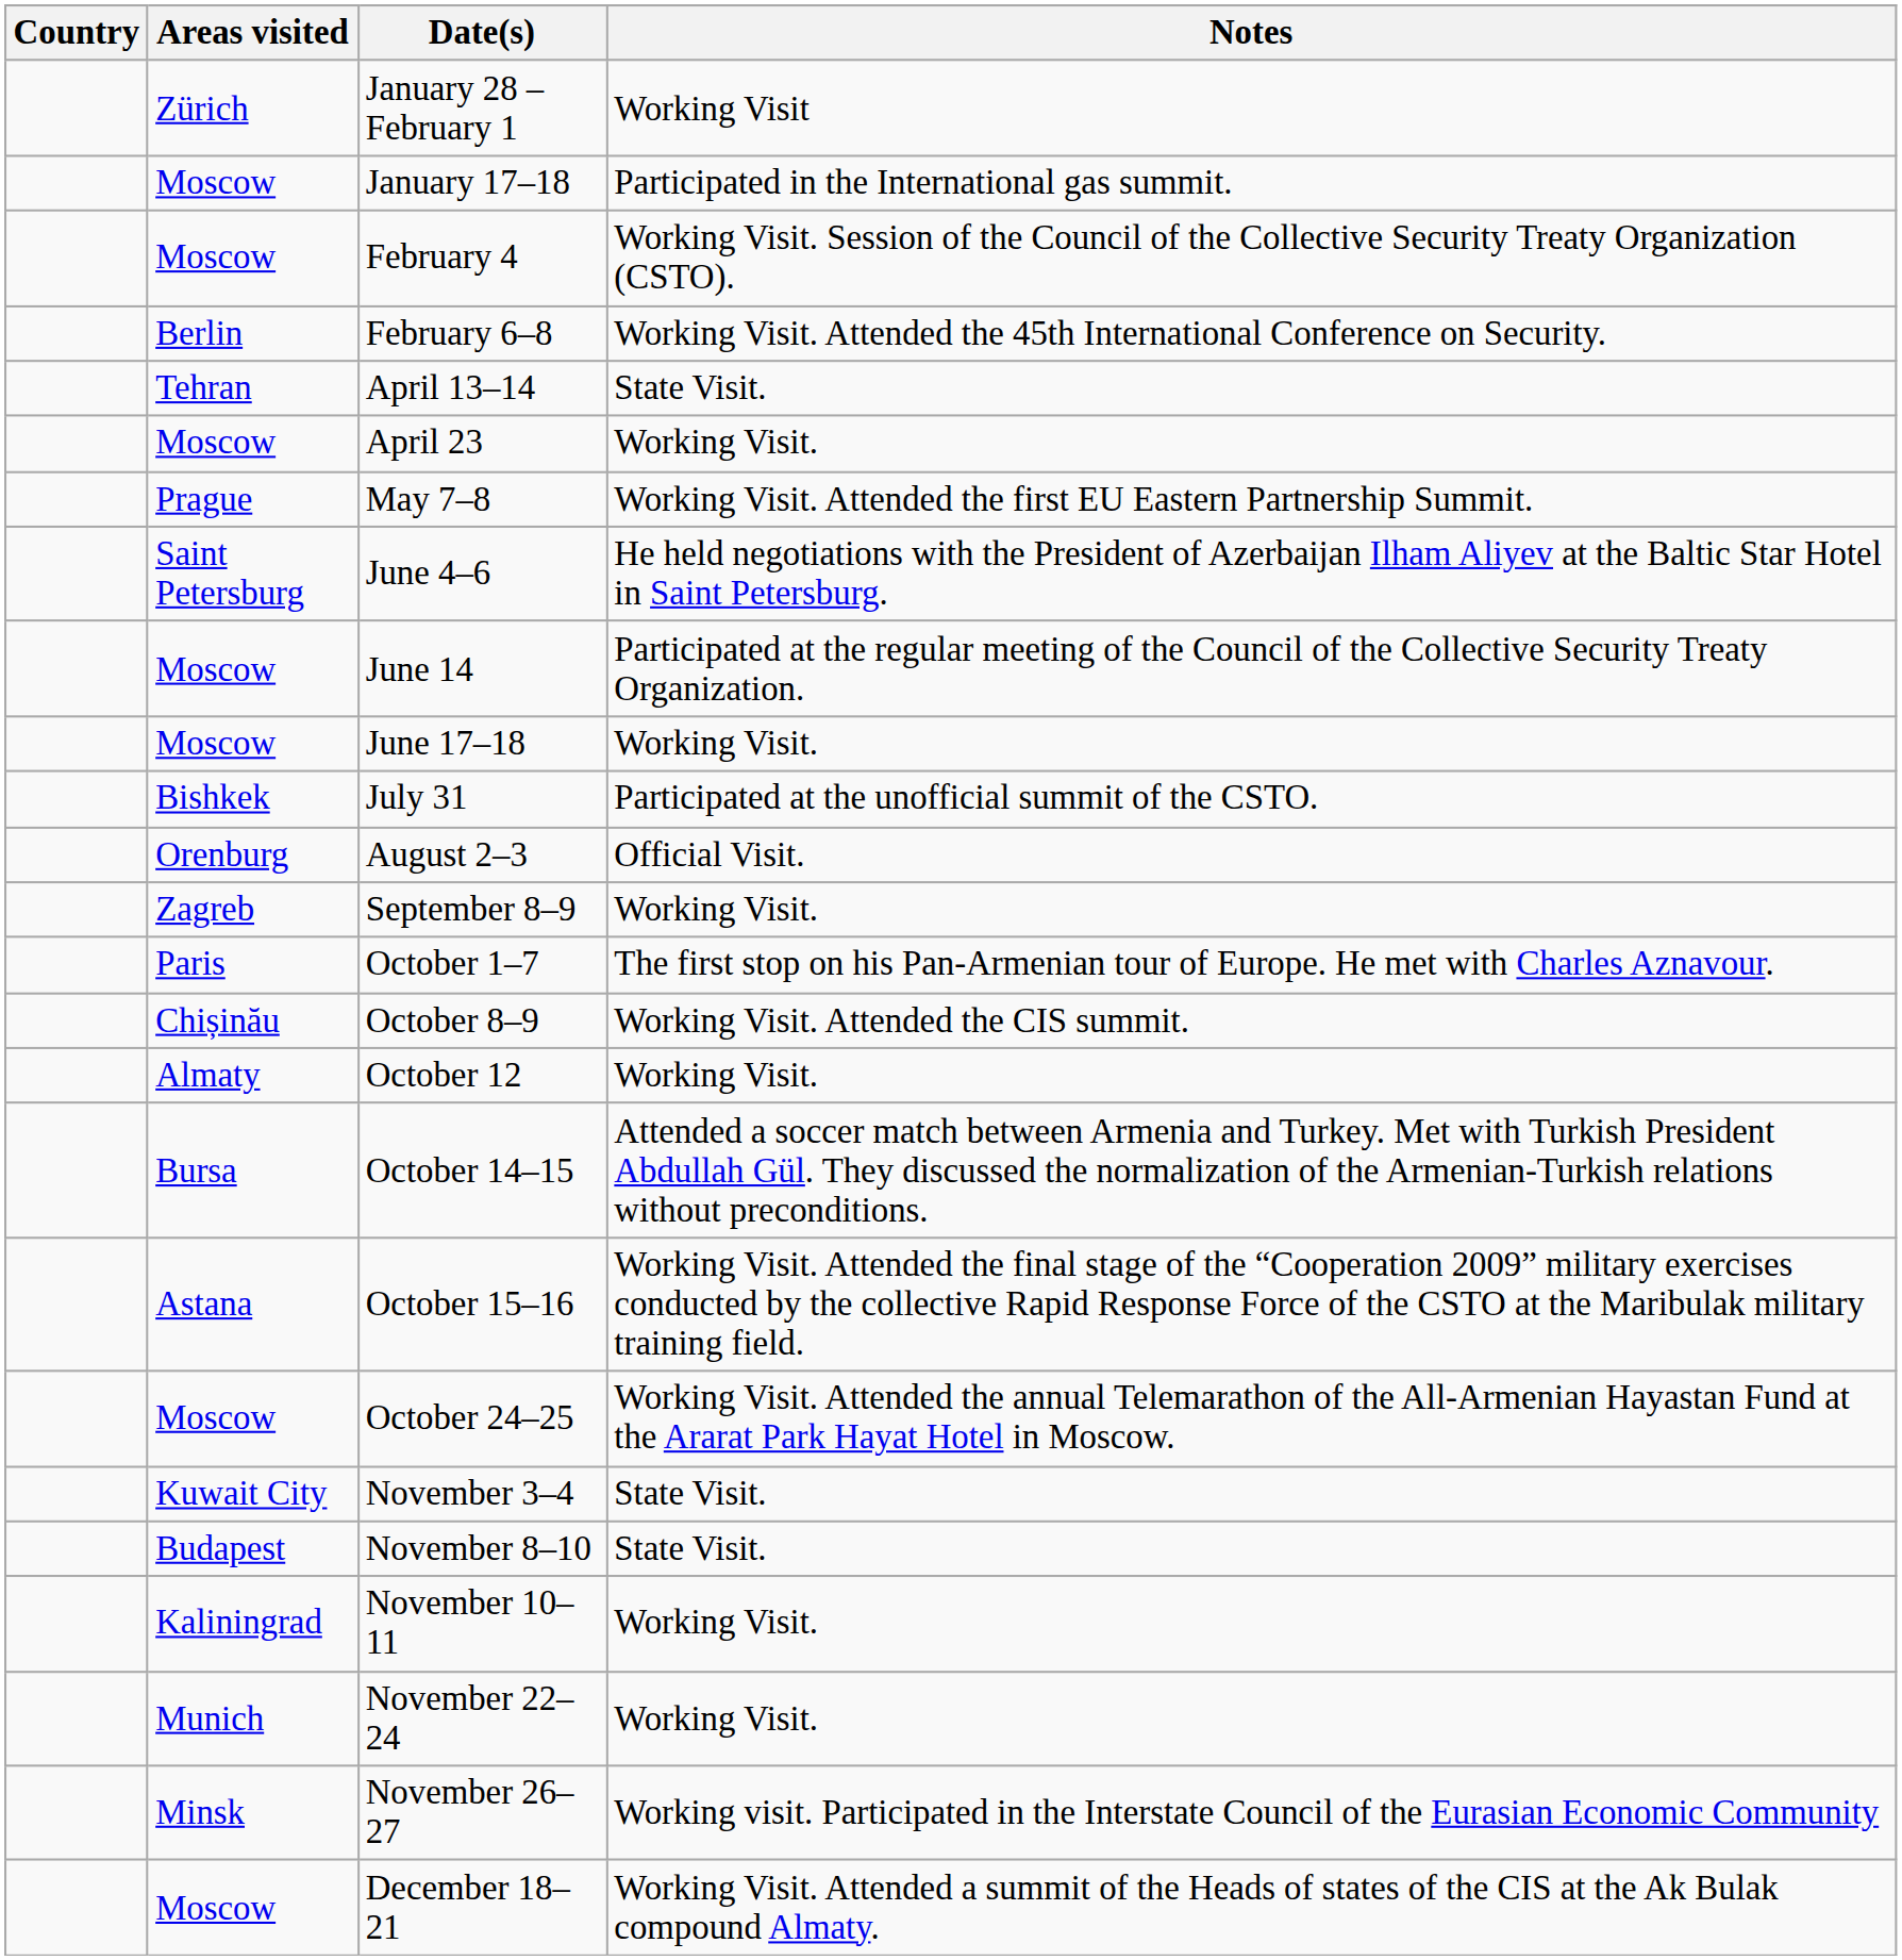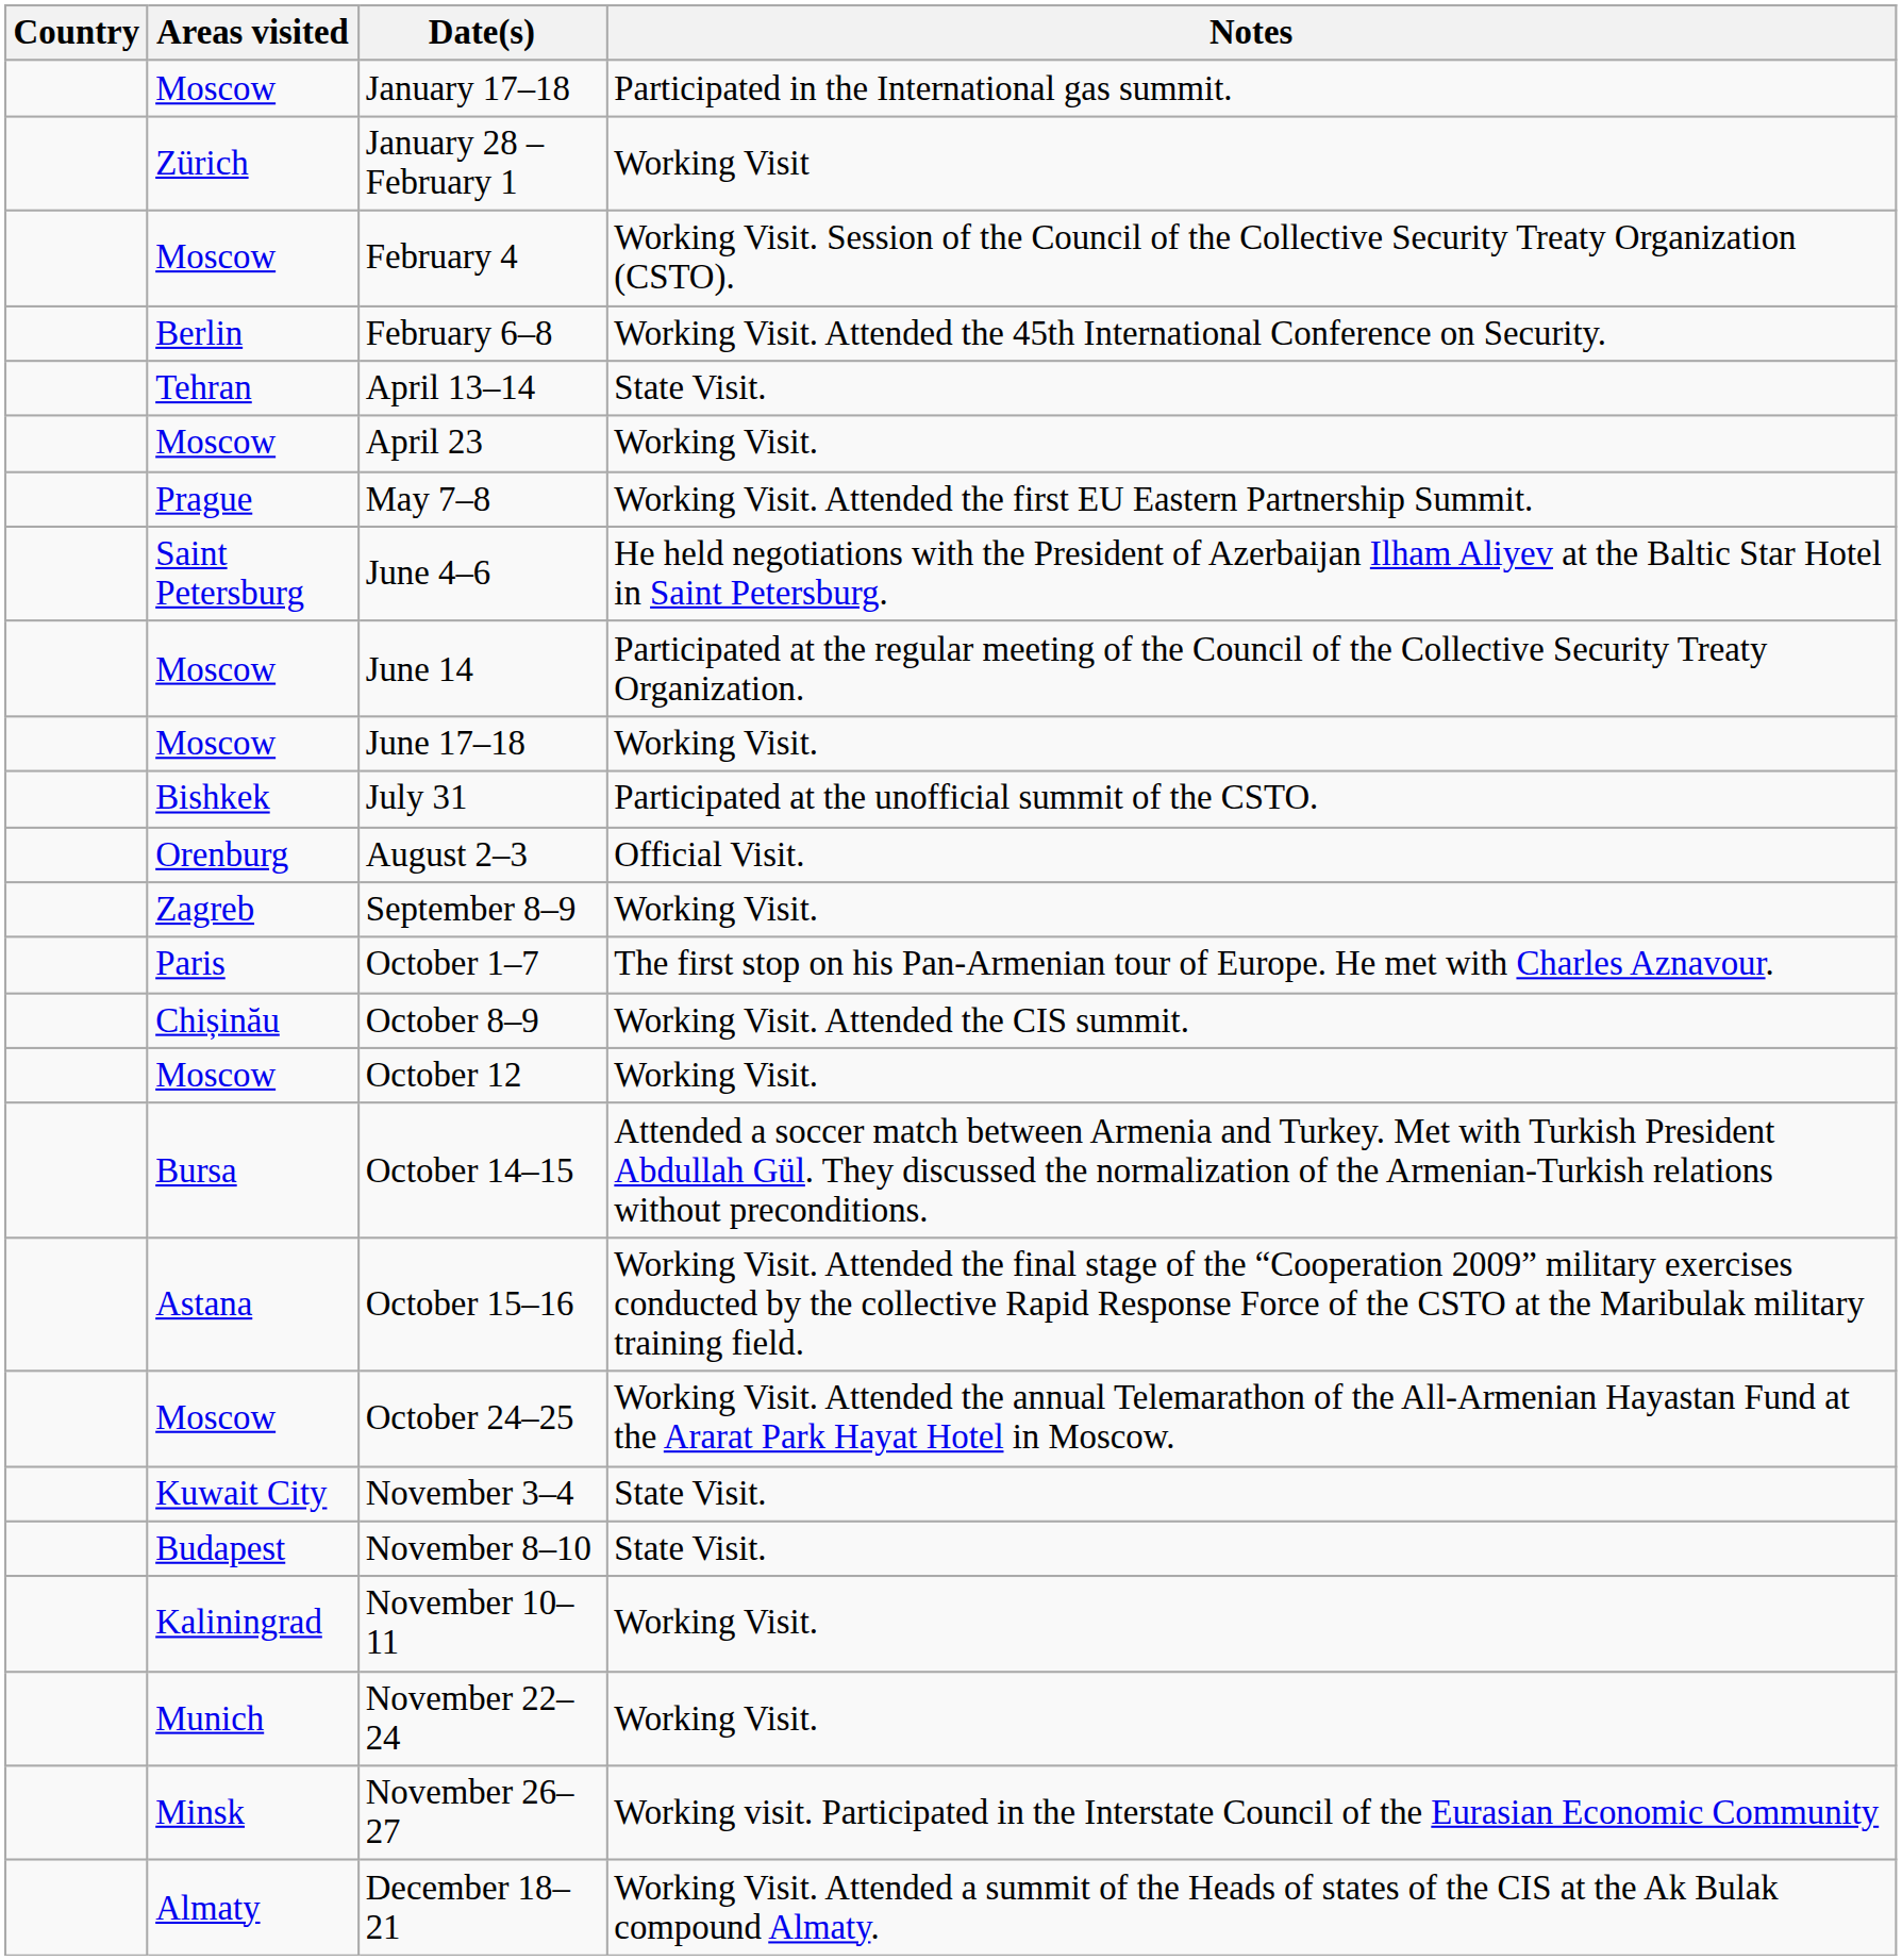rows swapped: January 17–18 <-> January 28 – February 1
October 12 | Areas visited: Almaty -> Moscow
December 18–21 | Areas visited: Moscow -> Almaty
